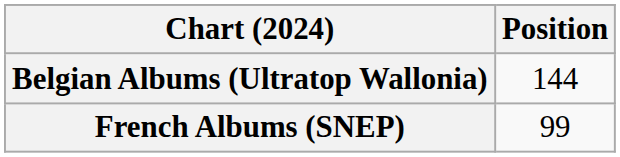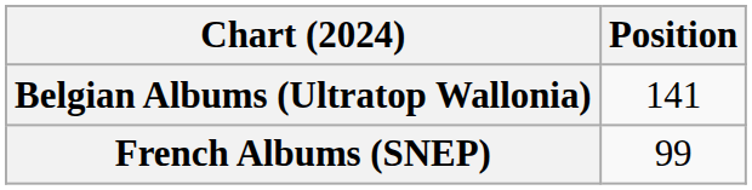Belgian Albums (Ultratop Wallonia) | Position: 144 -> 141
